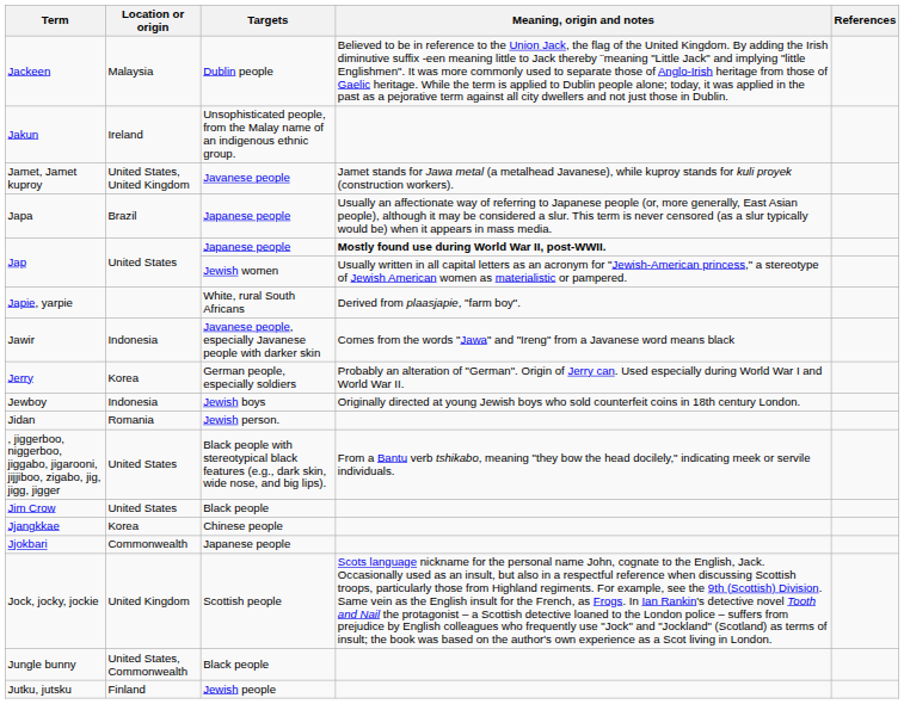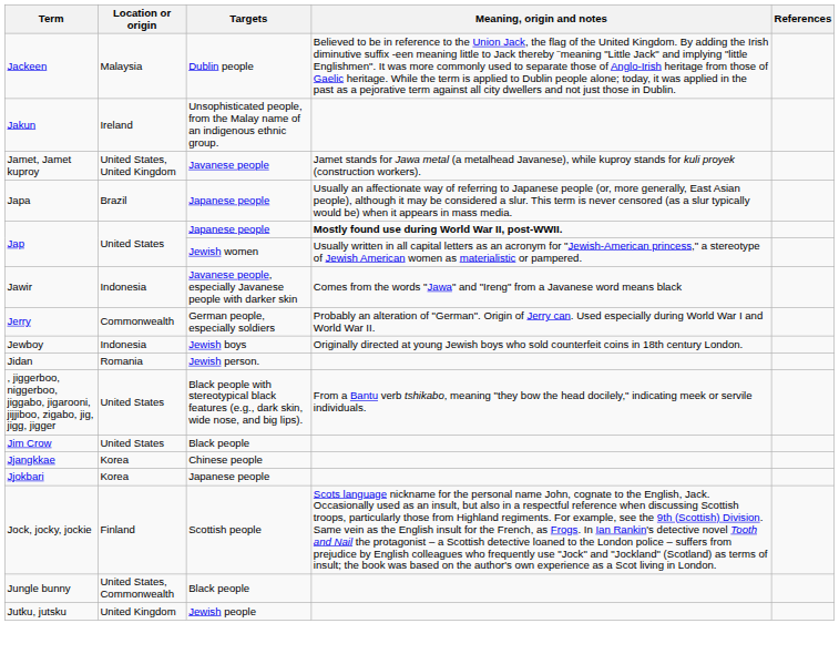- row: Japie, yarpie | White, rural South Africans | Derived from plaasjapie, "farm boy".
Jerry | Location or origin: Korea -> Commonwealth
Jjokbari | Location or origin: Commonwealth -> Korea
Jock, jocky, jockie | Location or origin: United Kingdom -> Finland
Jutku, jutsku | Location or origin: Finland -> United Kingdom
